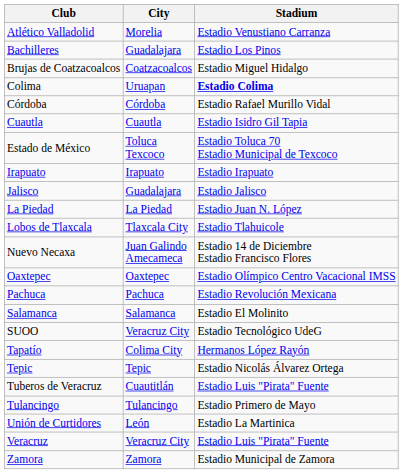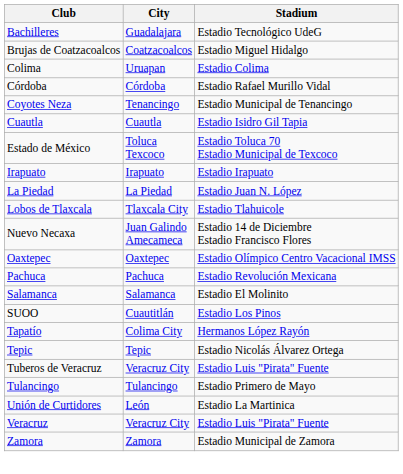- row: Atlético Valladolid | Morelia | Estadio Venustiano Carranza
Bachilleres | Stadium: Estadio Los Pinos -> Estadio Tecnológico UdeG
Colima | Stadium: bold -> normal
+ row: Coyotes Neza | Tenancingo | Estadio Municipal de Tenancingo
- row: Jalisco | Guadalajara | Estadio Jalisco
SUOO | City: Veracruz City -> Cuautitlán
SUOO | Stadium: Estadio Tecnológico UdeG -> Estadio Los Pinos
Tuberos de Veracruz | City: Cuautitlán -> Veracruz City
